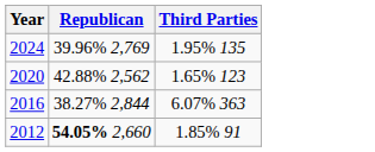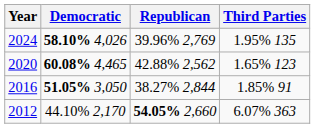+ column: Democratic | 58.10% 4,026 | 60.08% 4,465 | 51.05% 3,050 | 44.10% 2,170
2016 | Third Parties: 6.07% 363 -> 1.85% 91
2012 | Third Parties: 1.85% 91 -> 6.07% 363
